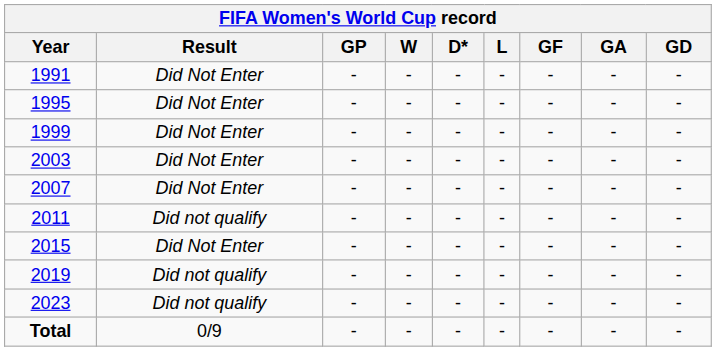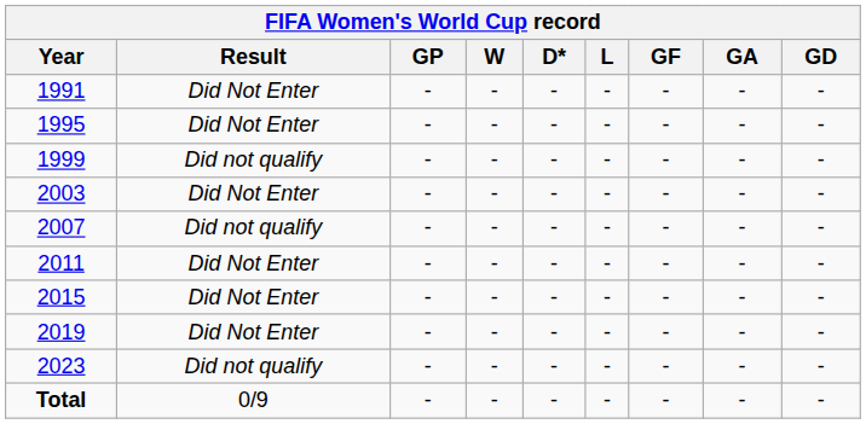1999 | Result: Did Not Enter -> Did not qualify
2007 | Result: Did Not Enter -> Did not qualify
2011 | Result: Did not qualify -> Did Not Enter
2019 | Result: Did not qualify -> Did Not Enter
